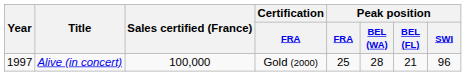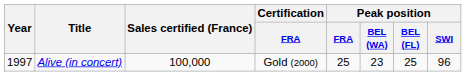Alive (in concert) | Peak position / BEL (WA): 28 -> 23
Alive (in concert) | Peak position / BEL (FL): 21 -> 25
